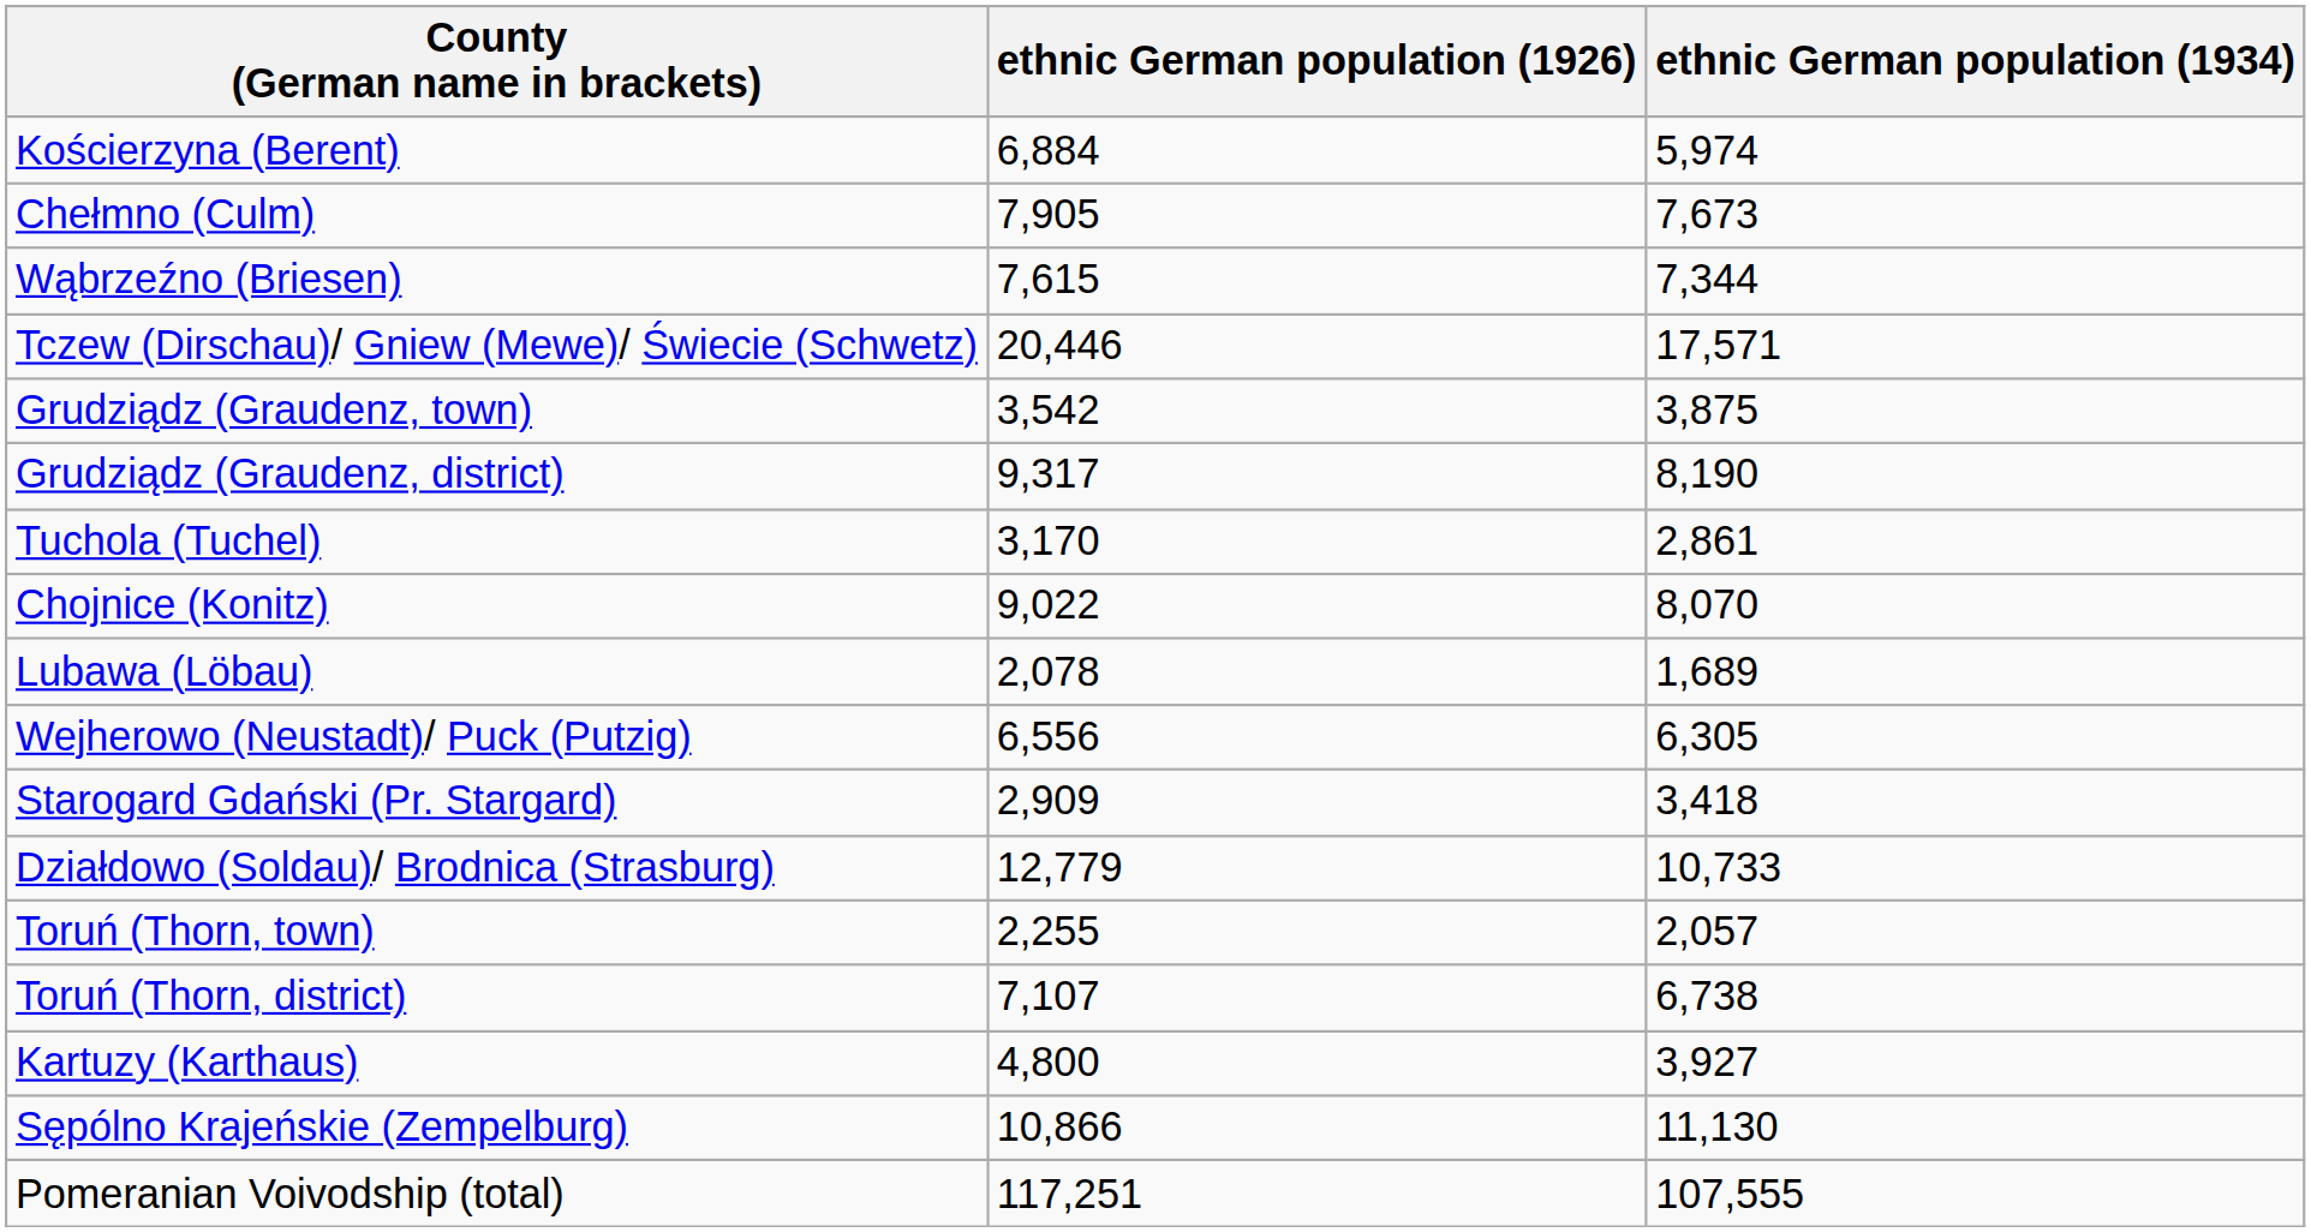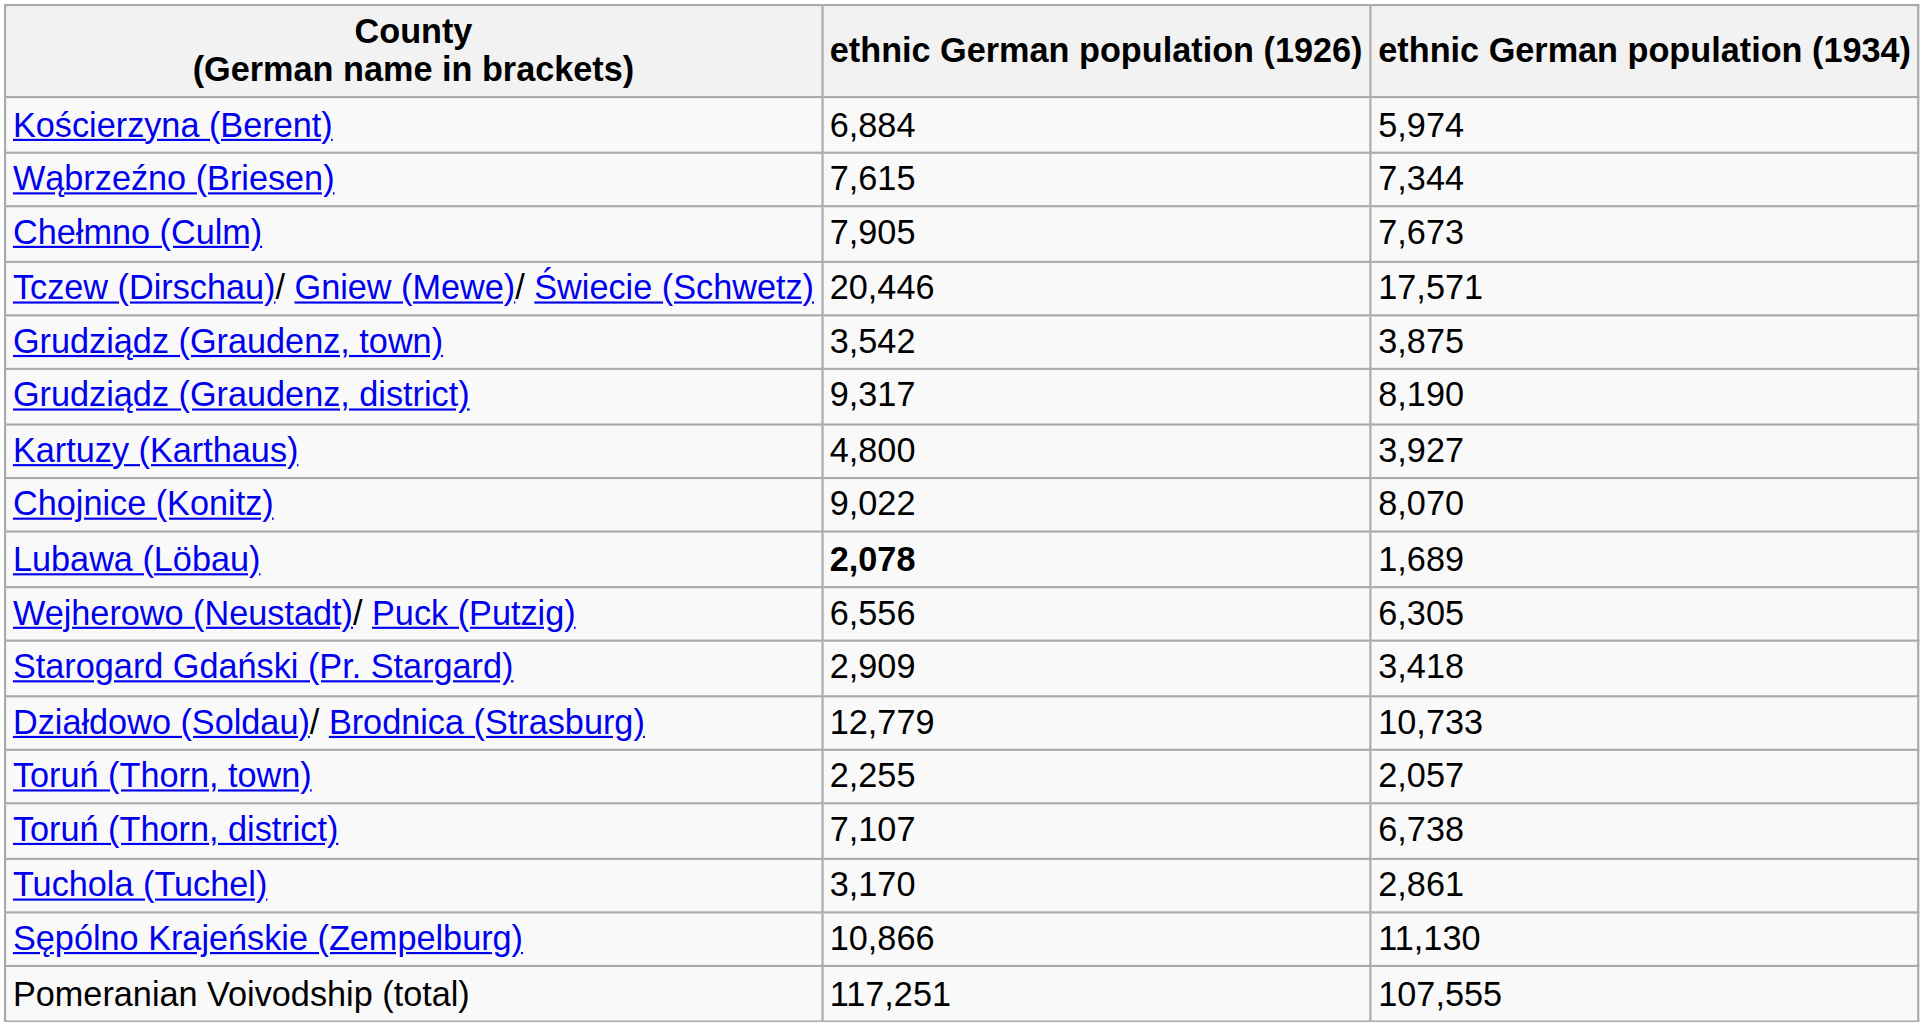rows swapped: Wąbrzeźno (Briesen) <-> Chełmno (Culm)
rows swapped: Kartuzy (Karthaus) <-> Tuchola (Tuchel)
Lubawa (Löbau) | ethnic German population (1926): normal -> bold
